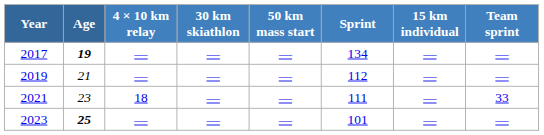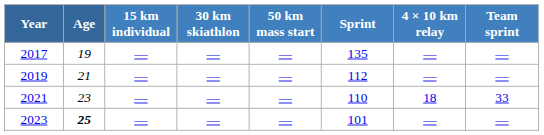columns swapped: 15 km individual <-> 4 × 10 km relay
2017 | Age: bold -> normal
2017 | Sprint: 134 -> 135
2021 | Sprint: 111 -> 110
